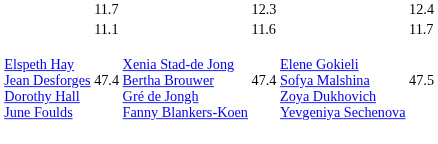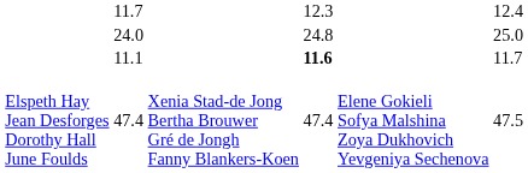+ row: 24.0 | 24.8 | 25.0
11.1 | column 5: normal -> bold
